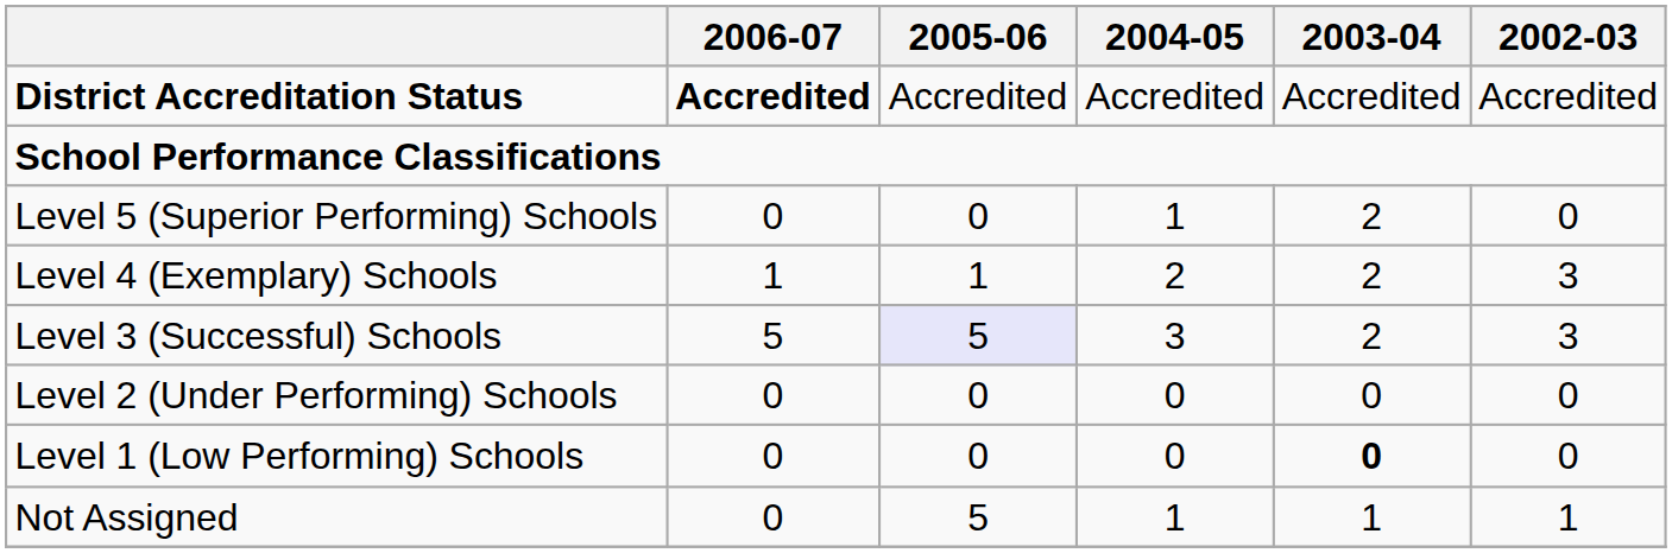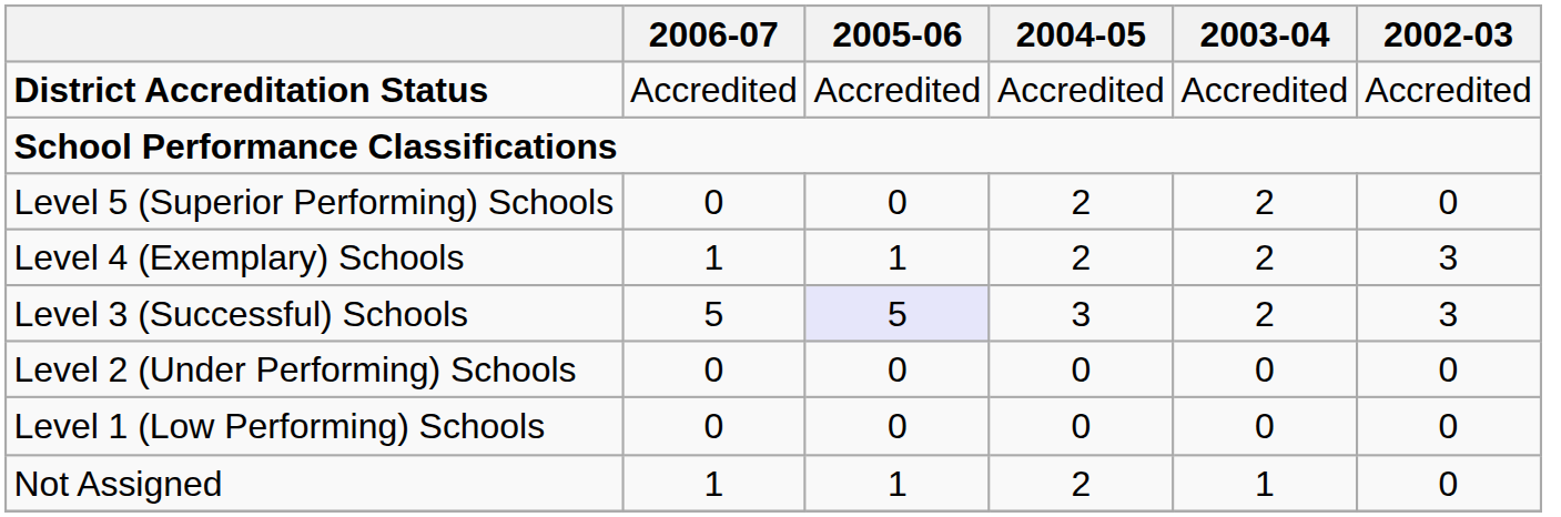District Accreditation Status | 2006-07: bold -> normal
Level 5 (Superior Performing) Schools | 2004-05: 1 -> 2
Level 1 (Low Performing) Schools | 2003-04: bold -> normal
Not Assigned | 2006-07: 0 -> 1
Not Assigned | 2005-06: 5 -> 1
Not Assigned | 2004-05: 1 -> 2
Not Assigned | 2002-03: 1 -> 0
